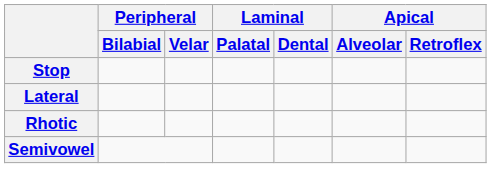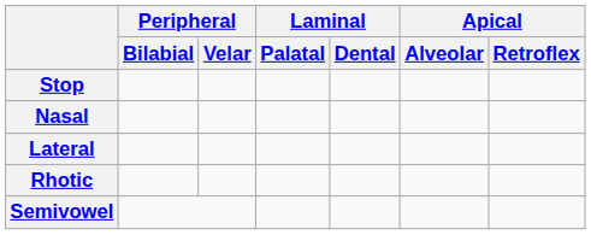+ row: Nasal
